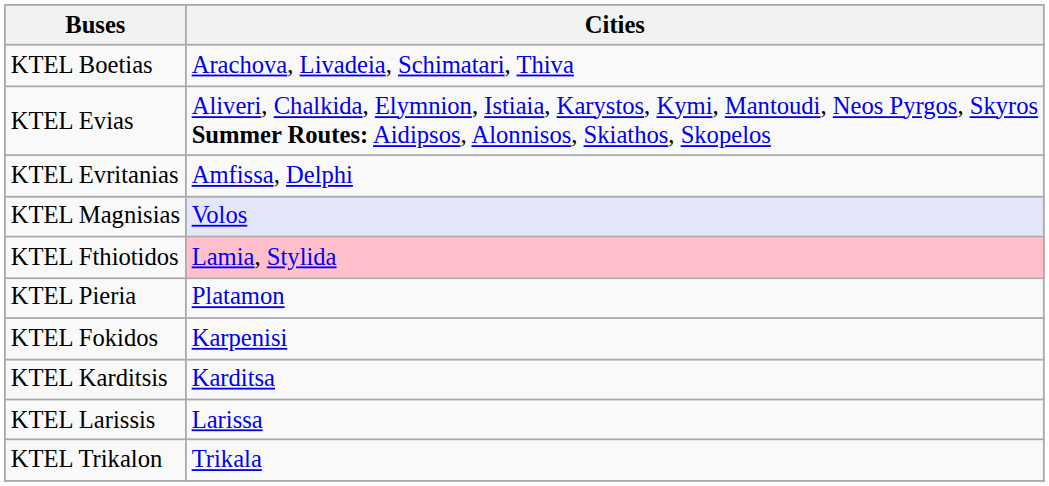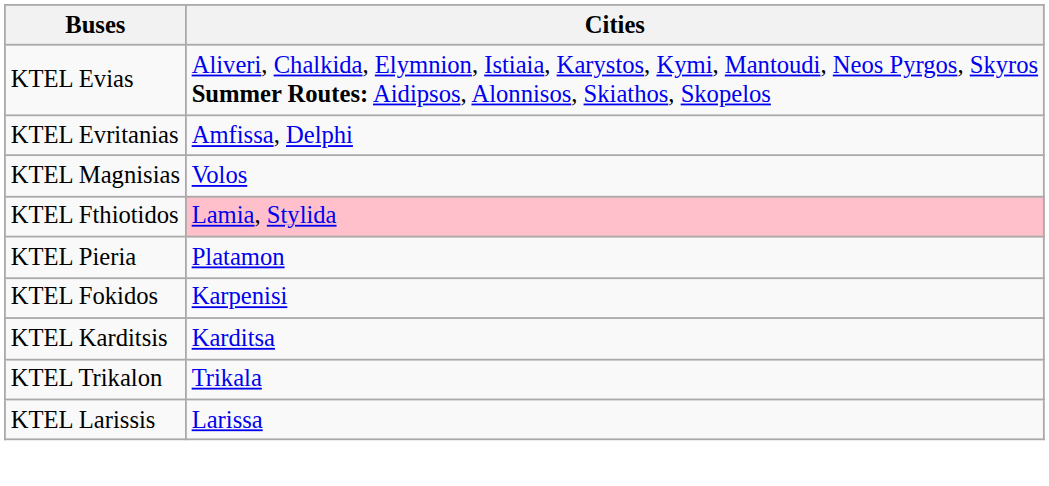- row: KTEL Boetias | Arachova, Livadeia, Schimatari, Thiva
KTEL Magnisias | Cities: lavender background -> no background
rows swapped: KTEL Trikalon <-> KTEL Larissis
